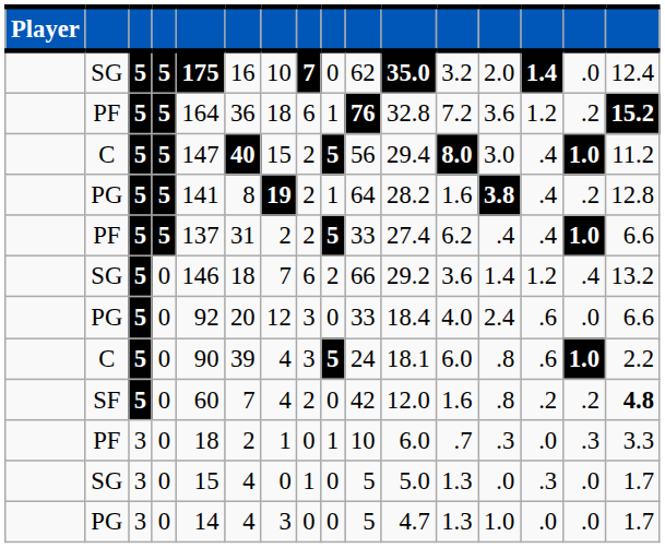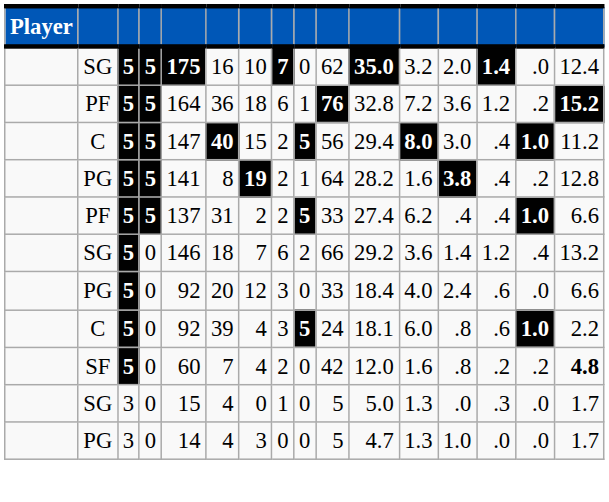C / 0 | column 5: 90 -> 92
- row: PF | 3 | 0 | 18 | 2 | 1 | 0 | 1 | 10 | 6.0 | .7 | .3 | .0 | .3 | 3.3
